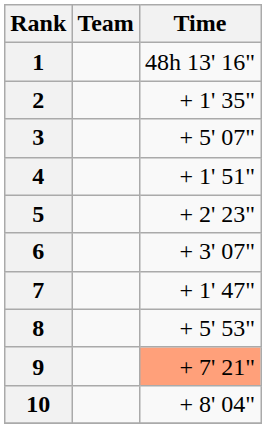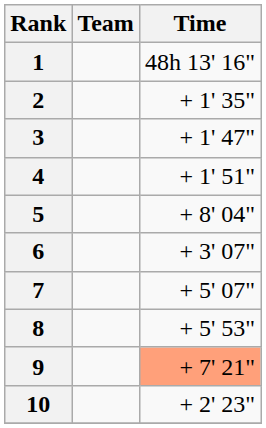3 | Time: + 5' 07" -> + 1' 47"
5 | Time: + 2' 23" -> + 8' 04"
7 | Time: + 1' 47" -> + 5' 07"
10 | Time: + 8' 04" -> + 2' 23"
